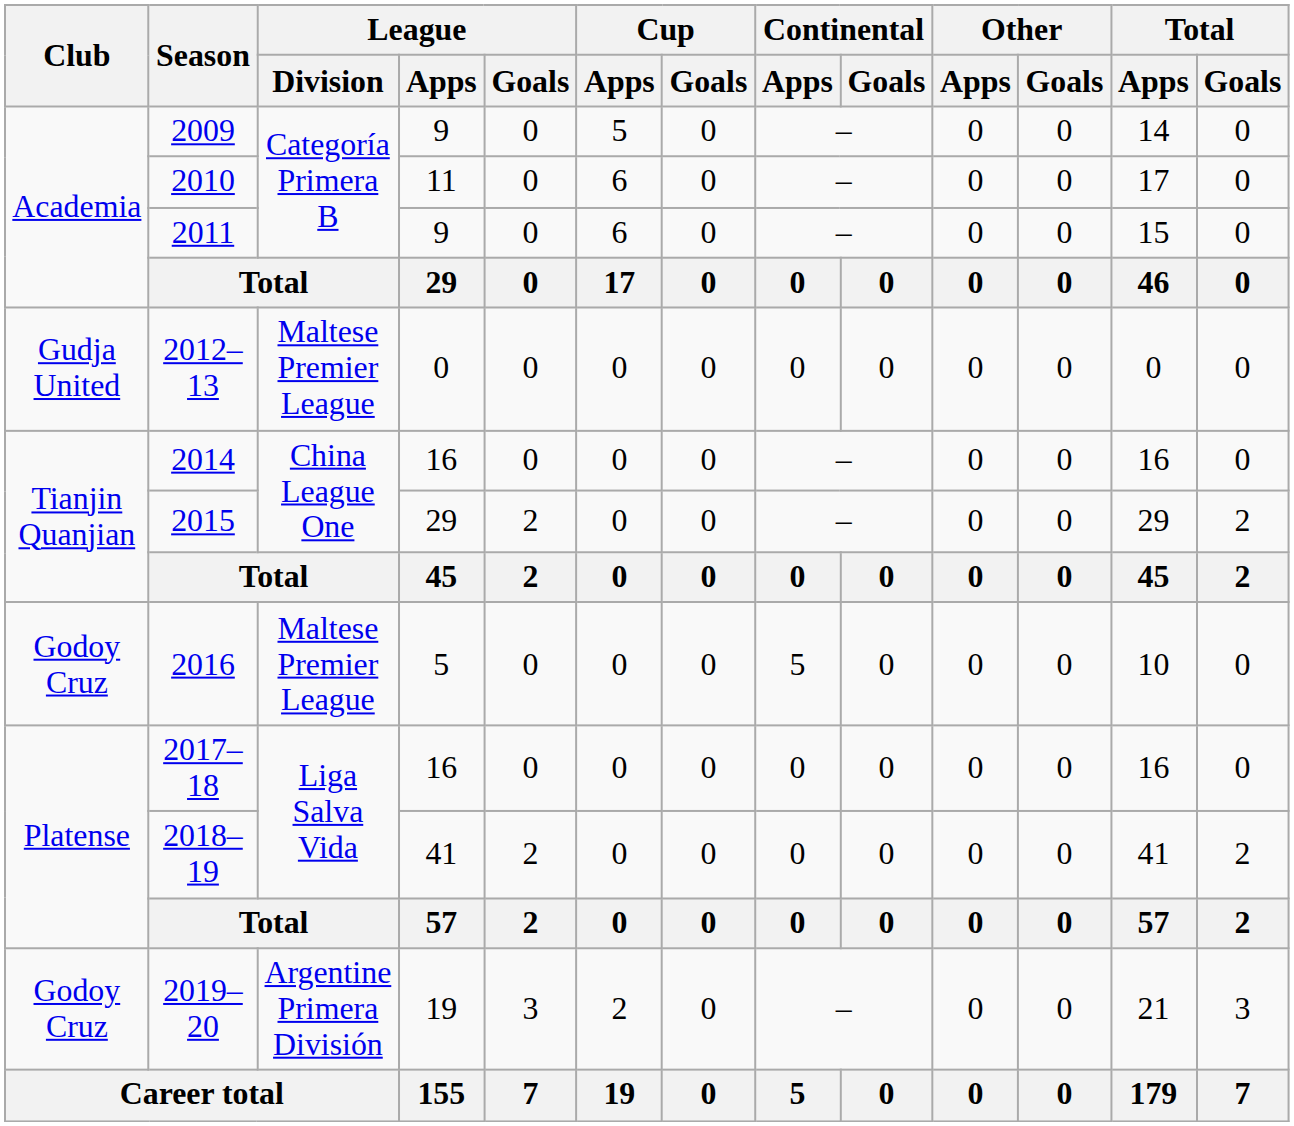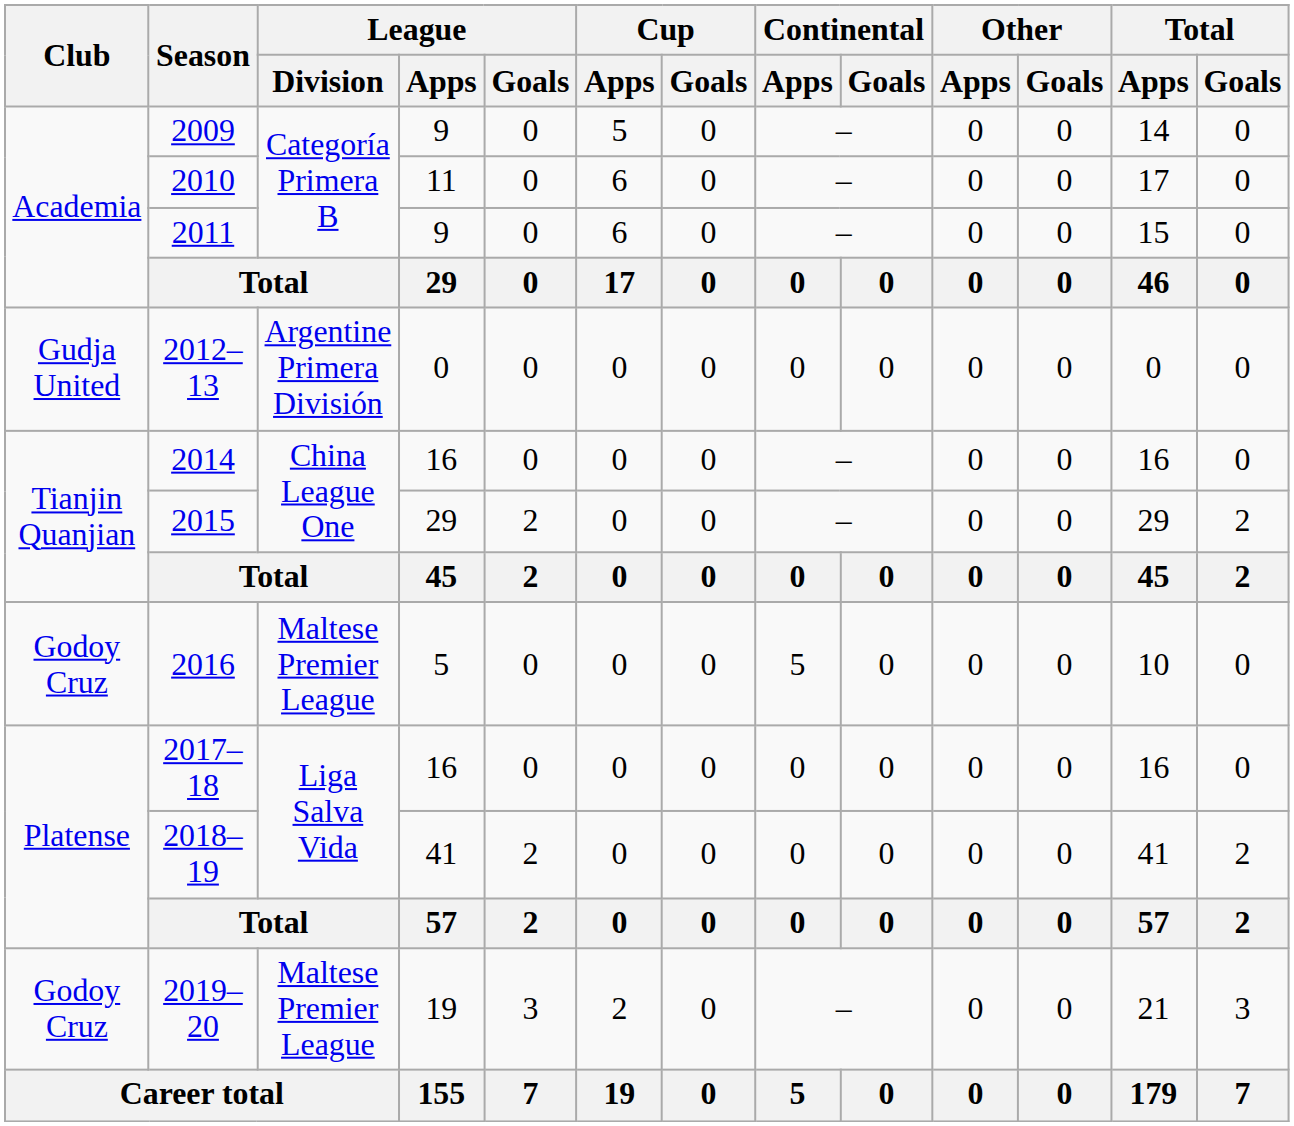2012–13 | League / Division: Maltese Premier League -> Argentine Primera División
2019–20 | League / Division: Argentine Primera División -> Maltese Premier League
